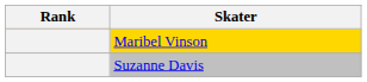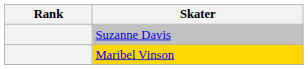rows swapped: Maribel Vinson <-> Suzanne Davis
